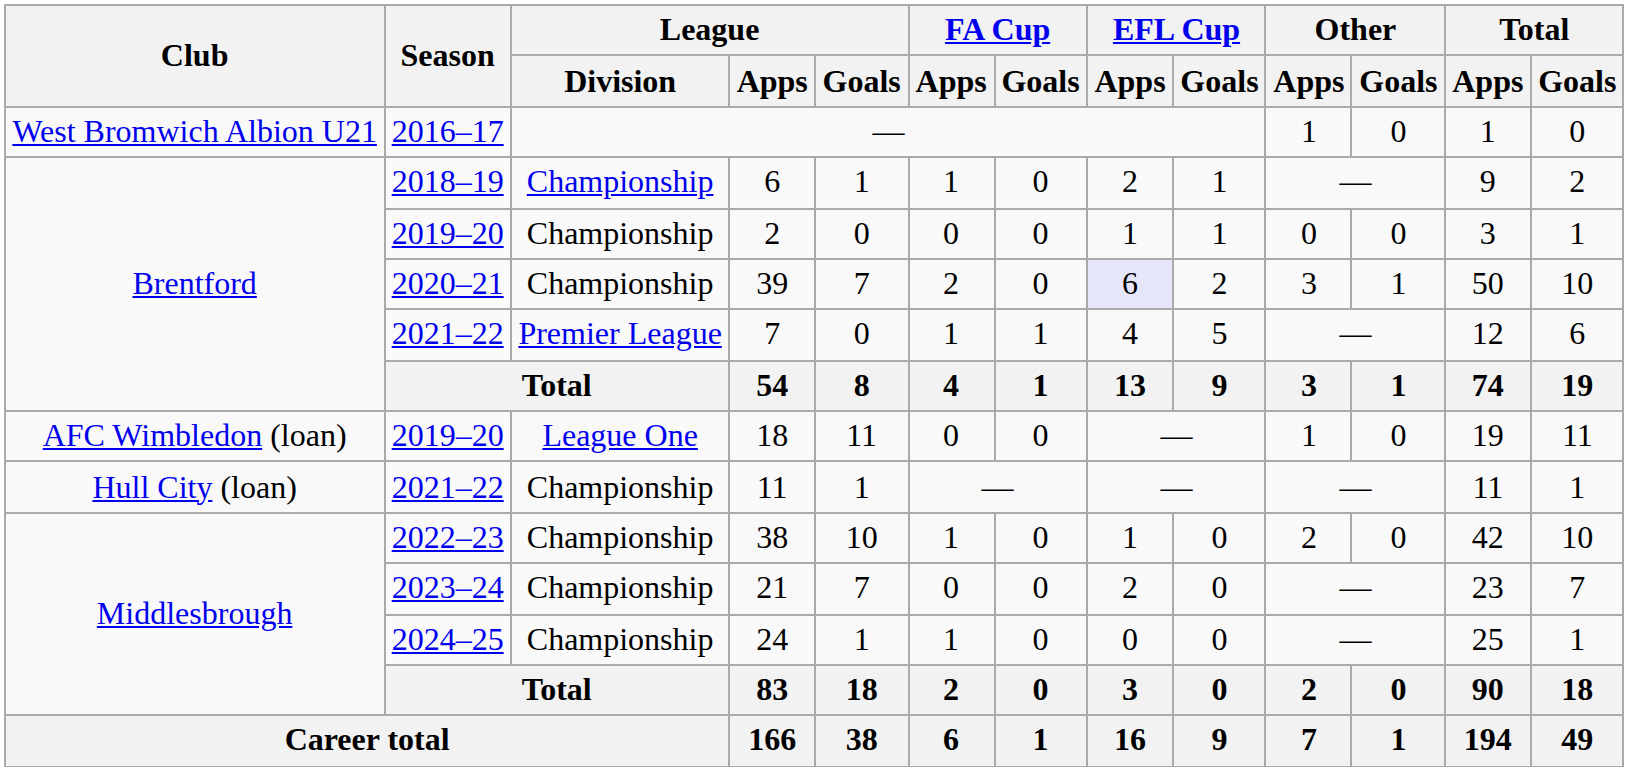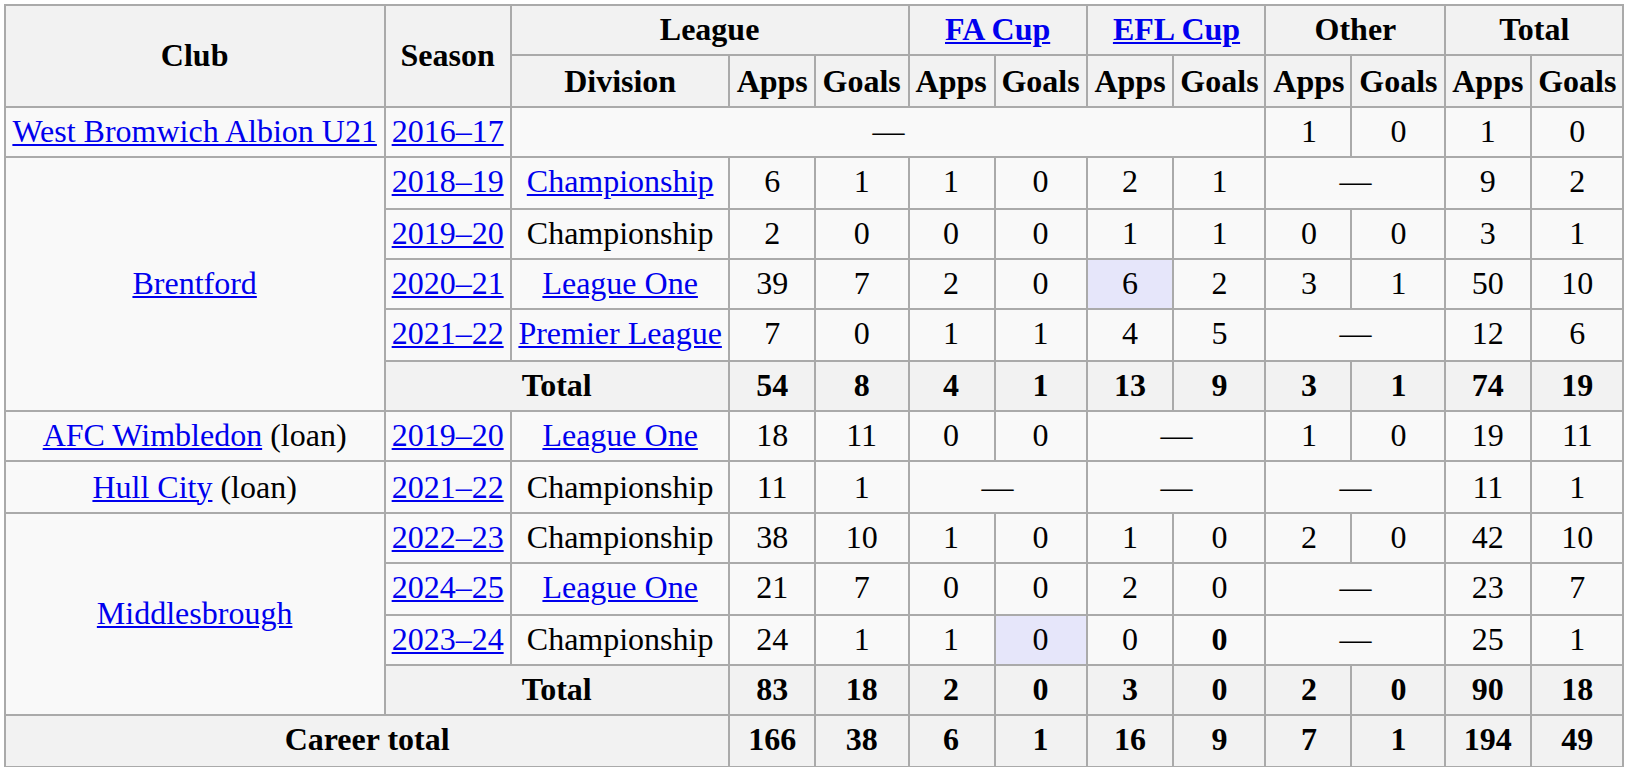39 | League / Division: Championship -> League One
21 | Season: 2023–24 -> 2024–25
21 | League / Division: Championship -> League One
24 | Season: 2024–25 -> 2023–24
24 | FA Cup / Goals: no background -> lavender background
24 | EFL Cup / Goals: normal -> bold
